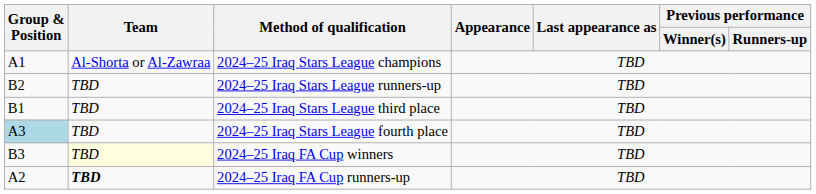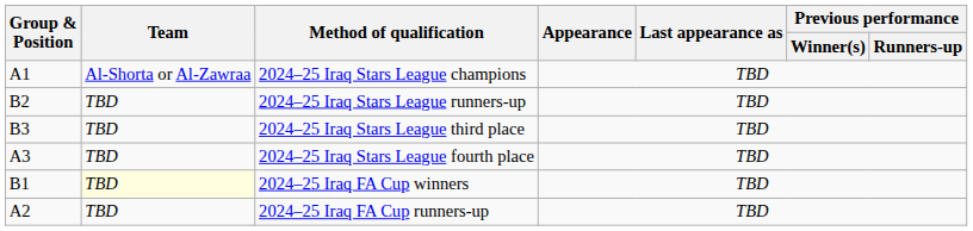2024–25 Iraq Stars League third place | Group & Position: B1 -> B3
2024–25 Iraq Stars League fourth place | Group & Position: lightblue background -> no background
2024–25 Iraq FA Cup winners | Group & Position: B3 -> B1
2024–25 Iraq FA Cup runners-up | Team: bold -> normal
